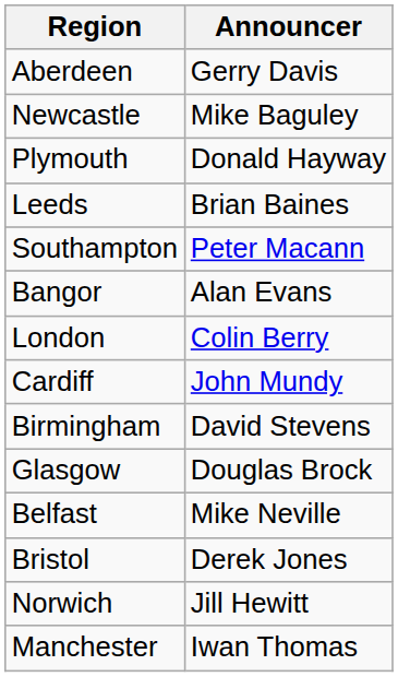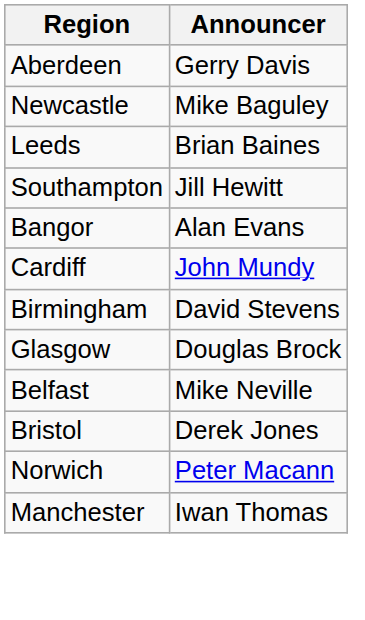- row: Plymouth | Donald Hayway
Southampton | Announcer: Peter Macann -> Jill Hewitt
- row: London | Colin Berry
Norwich | Announcer: Jill Hewitt -> Peter Macann
